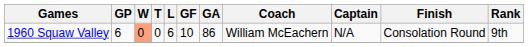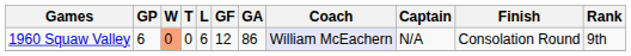1960 Squaw Valley | GF: 10 -> 12
1960 Squaw Valley | Coach: no background -> lavender background
